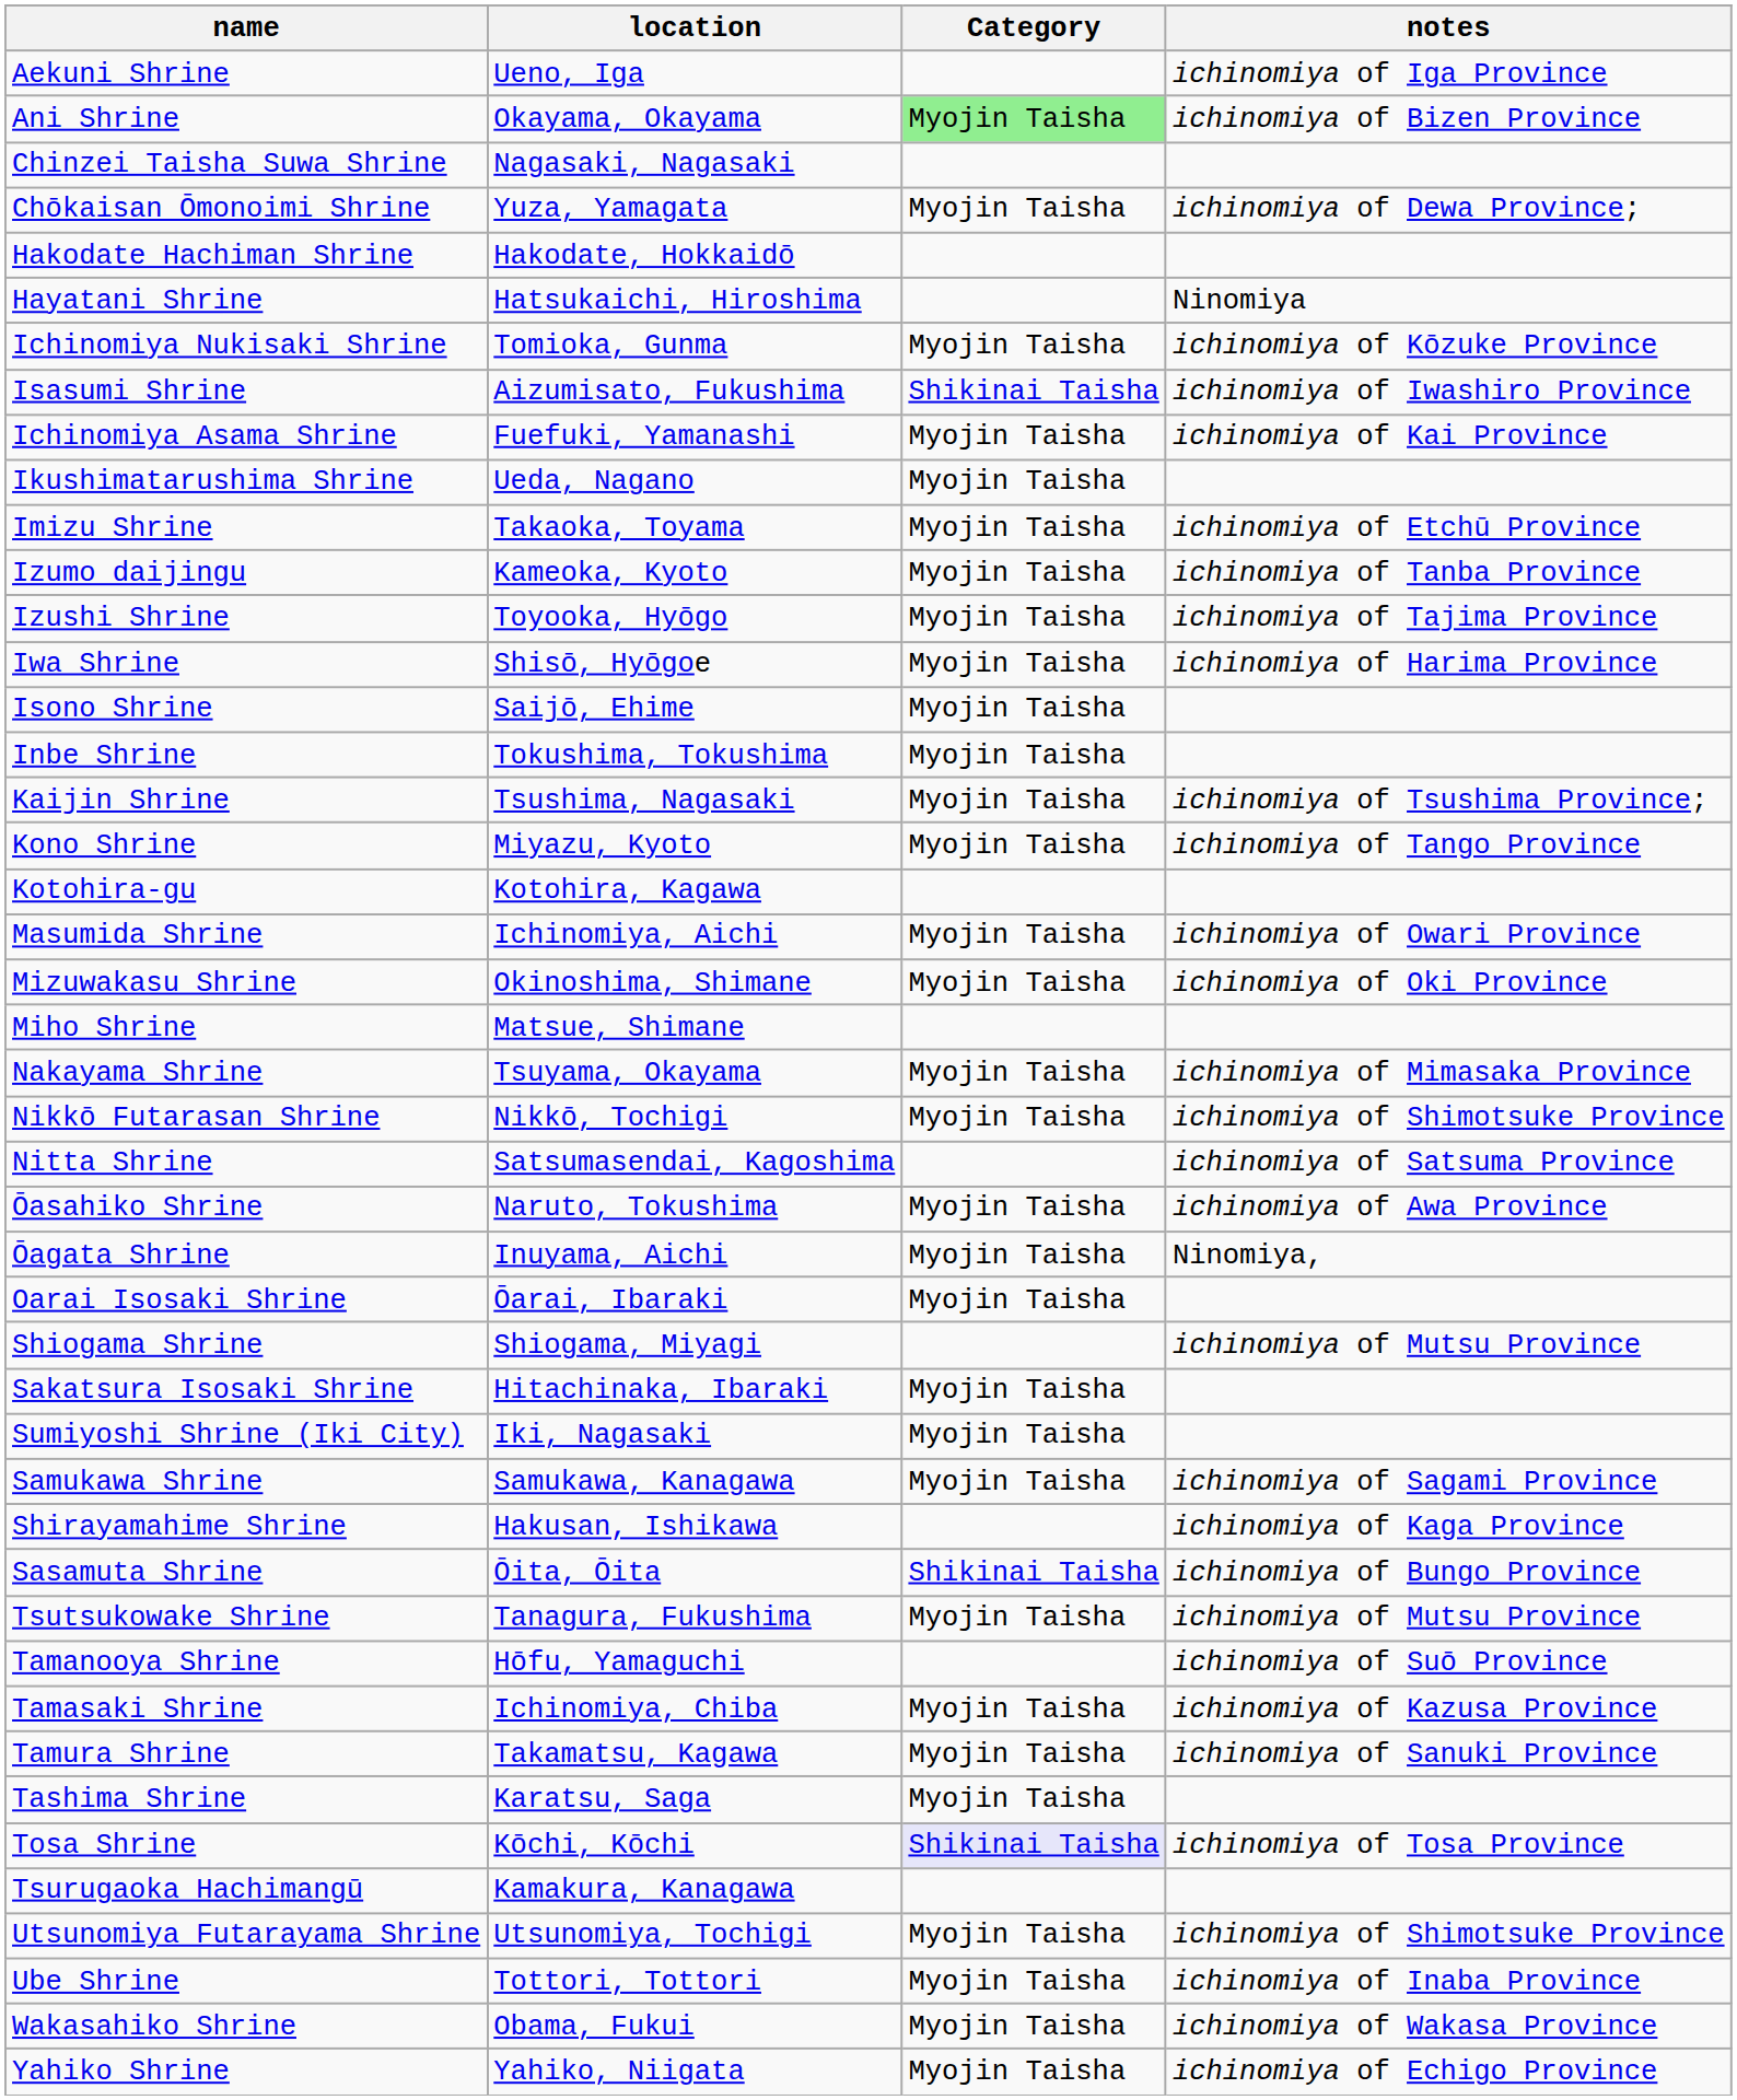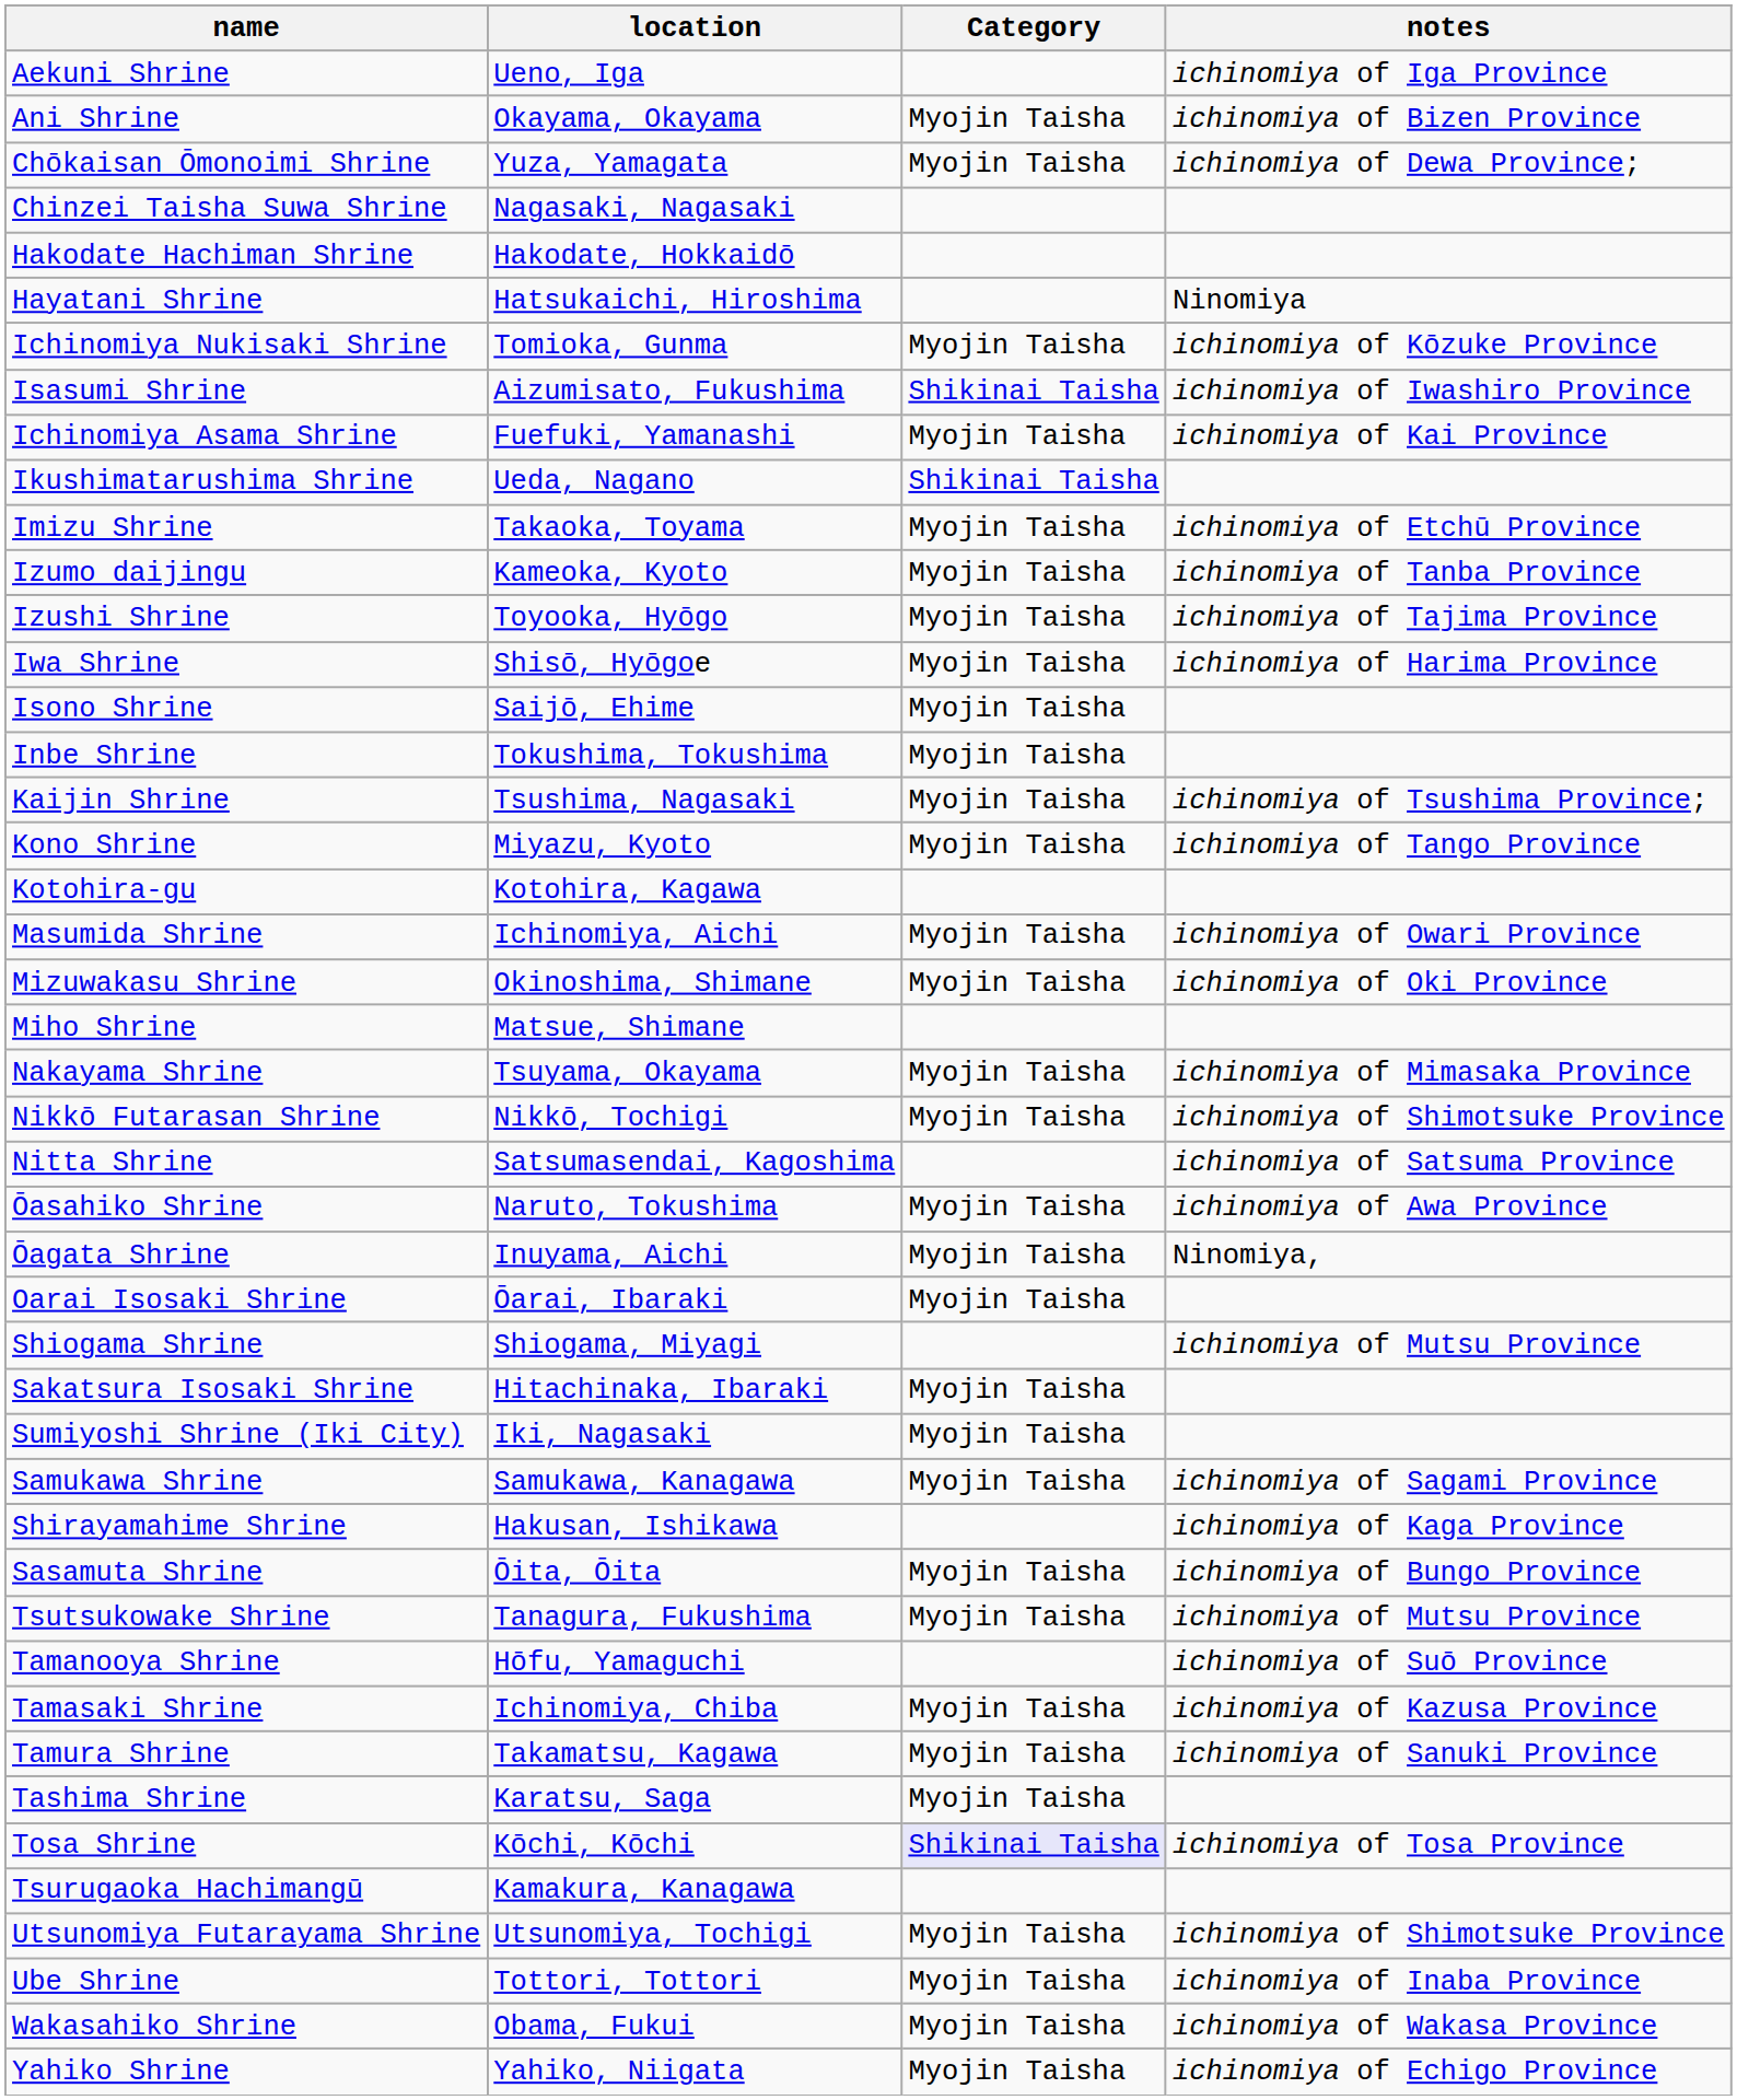Ani Shrine | Category: lightgreen background -> no background
rows swapped: Chōkaisan Ōmonoimi Shrine <-> Chinzei Taisha Suwa Shrine
Ikushimatarushima Shrine | Category: Myojin Taisha -> Shikinai Taisha
Sasamuta Shrine | Category: Shikinai Taisha -> Myojin Taisha
